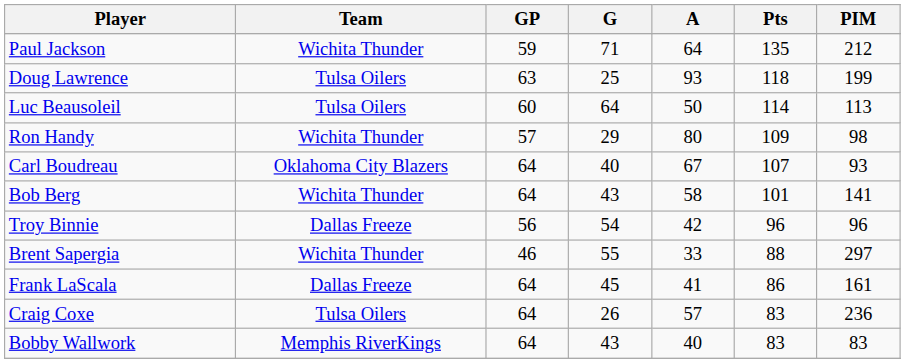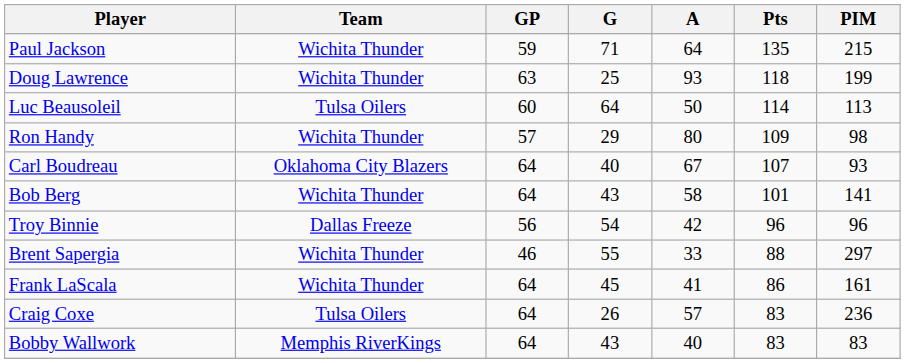Paul Jackson | PIM: 212 -> 215
Doug Lawrence | Team: Tulsa Oilers -> Wichita Thunder
Frank LaScala | Team: Dallas Freeze -> Wichita Thunder
